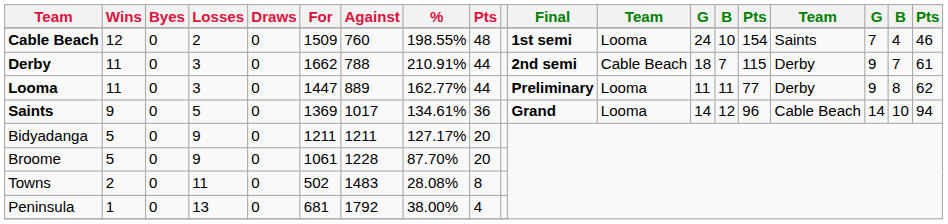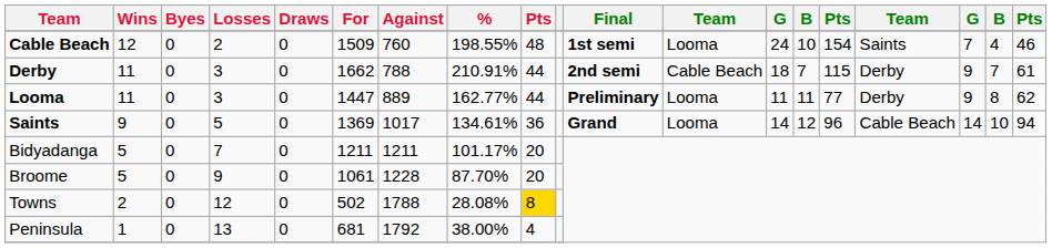Bidyadanga | Losses: 9 -> 7
Bidyadanga | %: 127.17% -> 101.17%
Towns | Losses: 11 -> 12
Towns | Against: 1483 -> 1788
Towns | column 9: no background -> gold background
